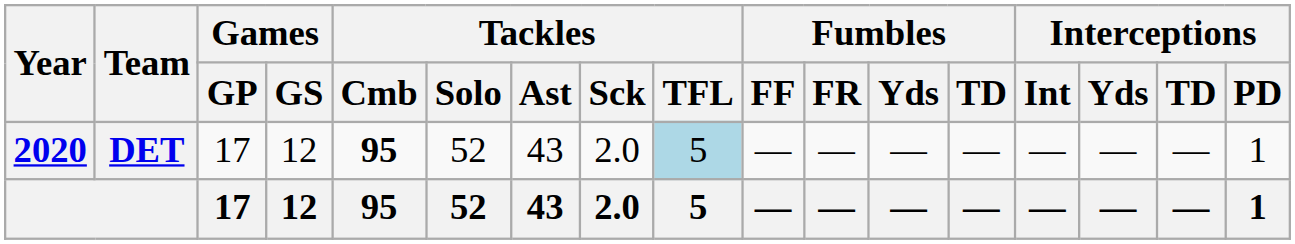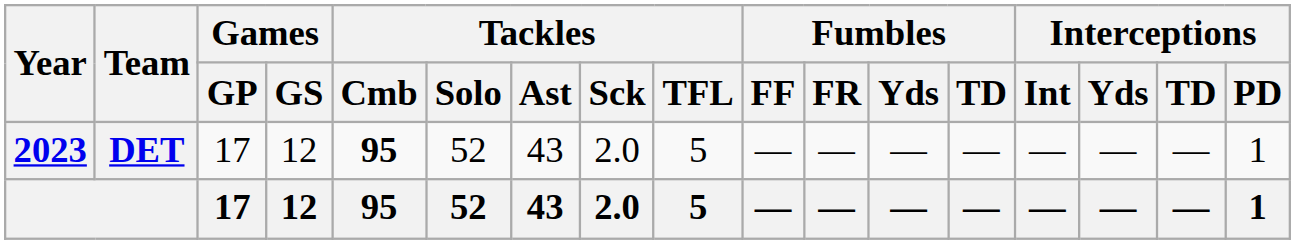DET | Year: 2020 -> 2023
DET | Tackles / TFL: lightblue background -> no background
